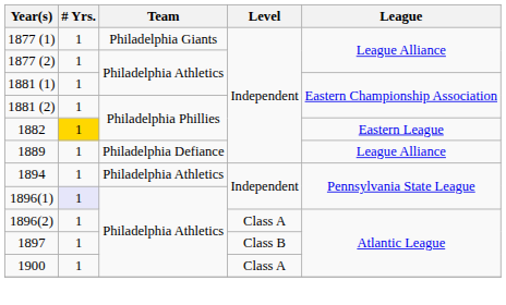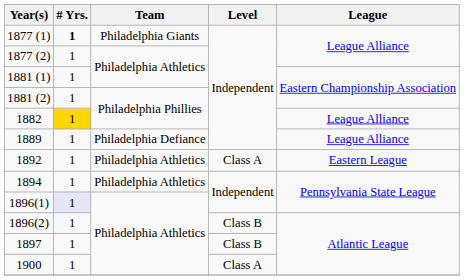1877 (1) | # Yrs.: normal -> bold
1882 | League: Eastern League -> League Alliance
+ row: 1892 | 1 | Philadelphia Athletics | Class A | Eastern League
1896(2) | Level: Class A -> Class B
